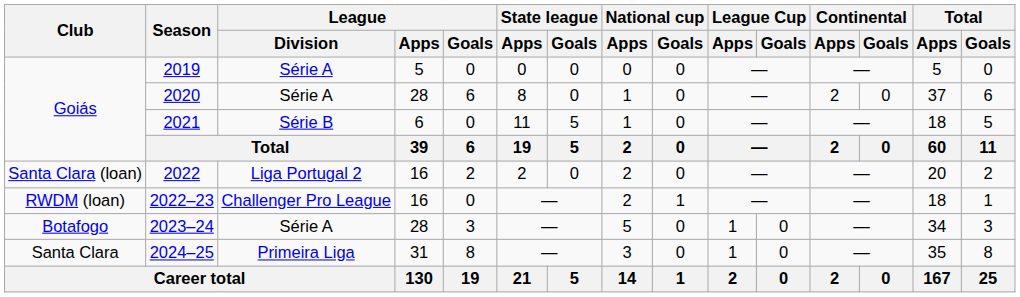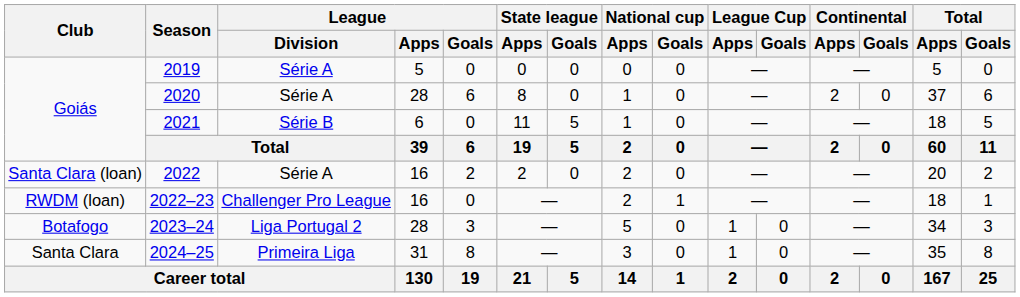2022 | League / Division: Liga Portugal 2 -> Série A
2023–24 | League / Division: Série A -> Liga Portugal 2
